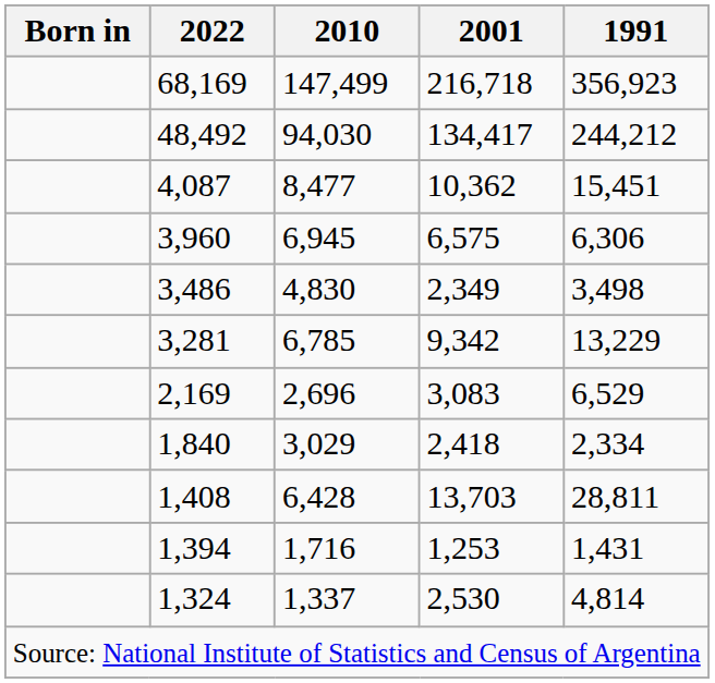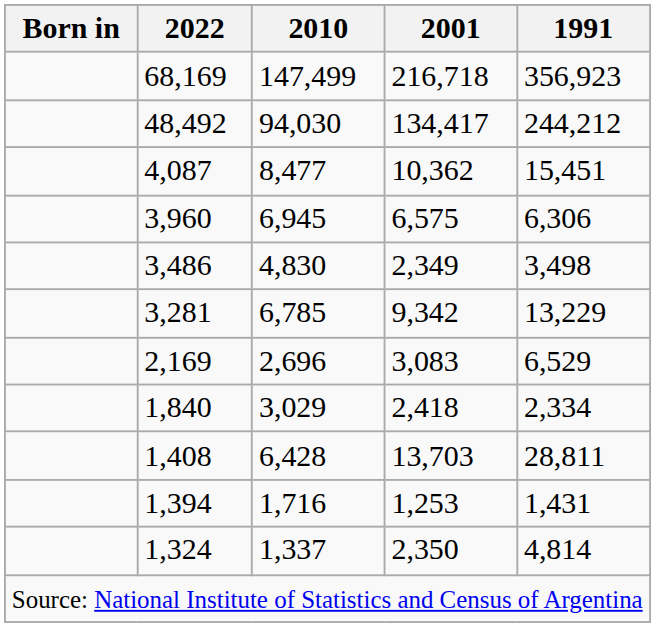1,324 | 2001: 2,530 -> 2,350
